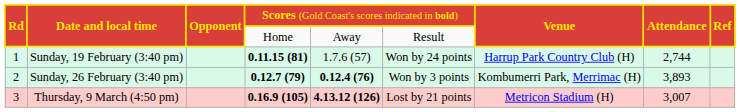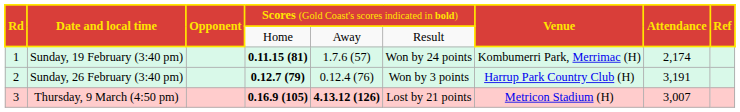Sunday, 19 February (3:40 pm) | column 7: Harrup Park Country Club (H) -> Kombumerri Park, Merrimac (H)
Sunday, 19 February (3:40 pm) | column 8: 2,744 -> 2,174
Sunday, 26 February (3:40 pm) | column 5: bold -> normal
Sunday, 26 February (3:40 pm) | column 7: Kombumerri Park, Merrimac (H) -> Harrup Park Country Club (H)
Sunday, 26 February (3:40 pm) | column 8: 3,893 -> 3,191
